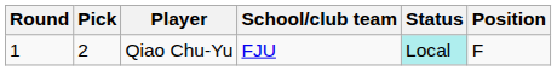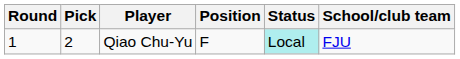columns swapped: Position <-> School/club team
